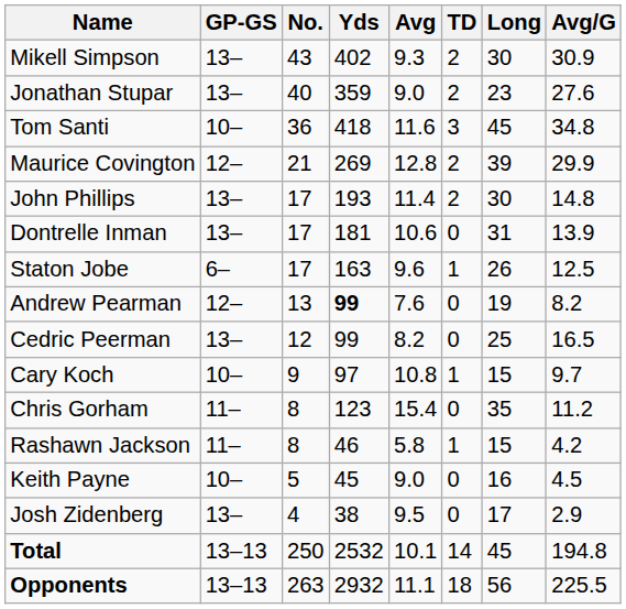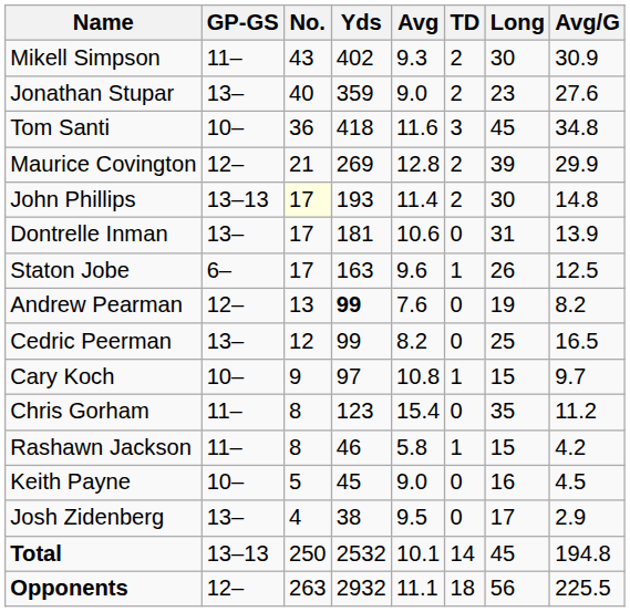Mikell Simpson | GP-GS: 13– -> 11–
John Phillips | GP-GS: 13– -> 13–13
John Phillips | No.: no background -> lightyellow background
Opponents | GP-GS: 13–13 -> 12–
